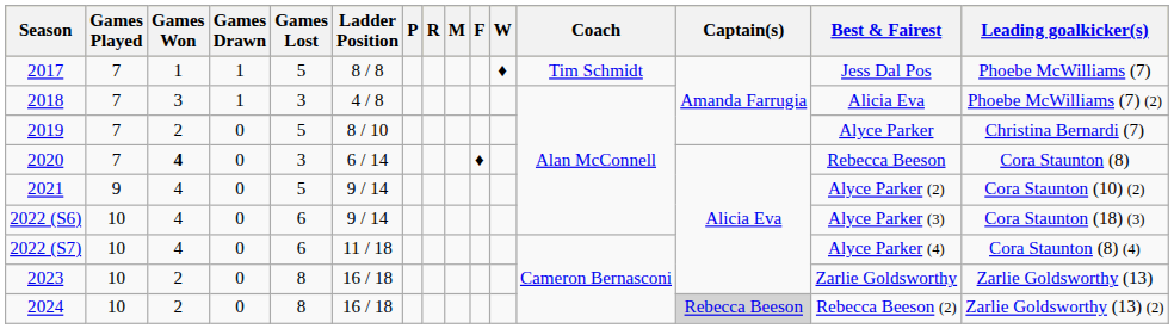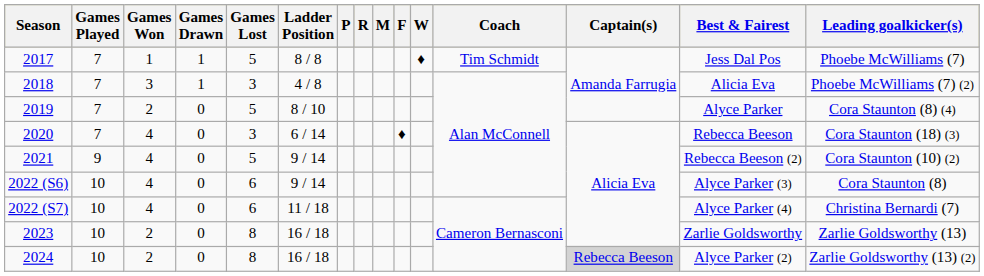2019 | Leading goalkicker(s): Christina Bernardi (7) -> Cora Staunton (8) (4)
2020 | Games Won: bold -> normal
2020 | Leading goalkicker(s): Cora Staunton (8) -> Cora Staunton (18) (3)
2021 | Best & Fairest: Alyce Parker (2) -> Rebecca Beeson (2)
2022 (S6) | Leading goalkicker(s): Cora Staunton (18) (3) -> Cora Staunton (8)
2022 (S7) | Leading goalkicker(s): Cora Staunton (8) (4) -> Christina Bernardi (7)
2024 | Best & Fairest: Rebecca Beeson (2) -> Alyce Parker (2)
